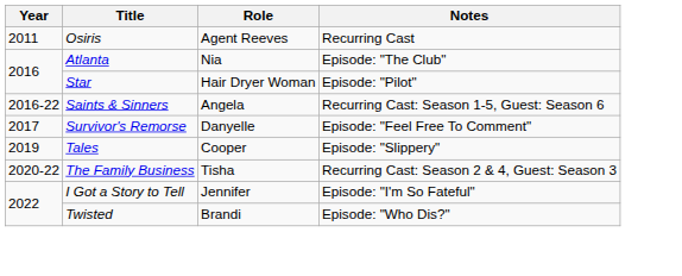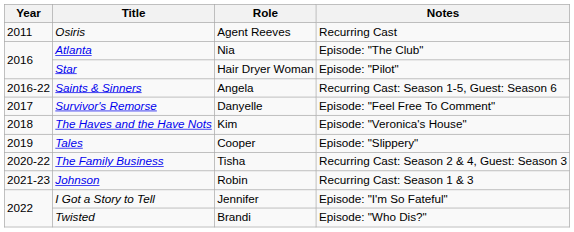+ row: 2018 | The Haves and the Have Nots | Kim | Episode: "Veronica's House"
+ row: 2021-23 | Johnson | Robin | Recurring Cast: Season 1 & 3
